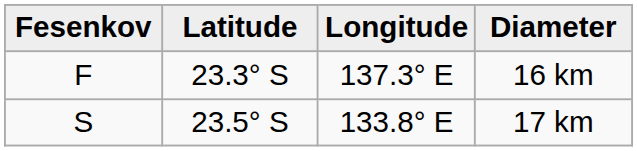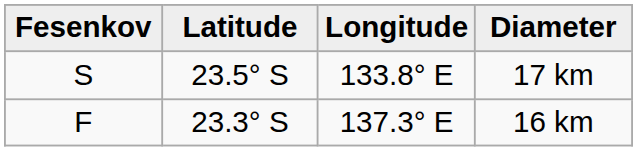rows swapped: 16 km <-> 17 km
